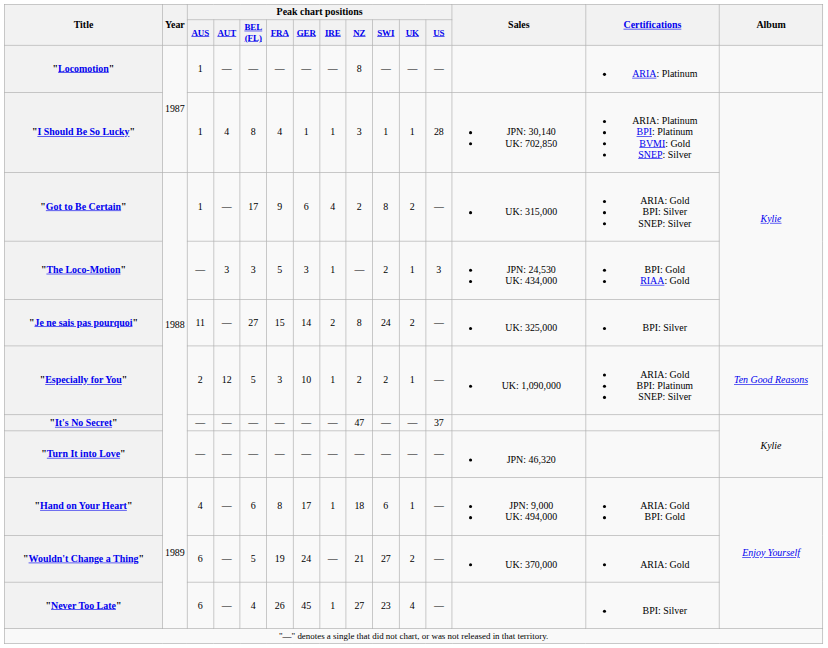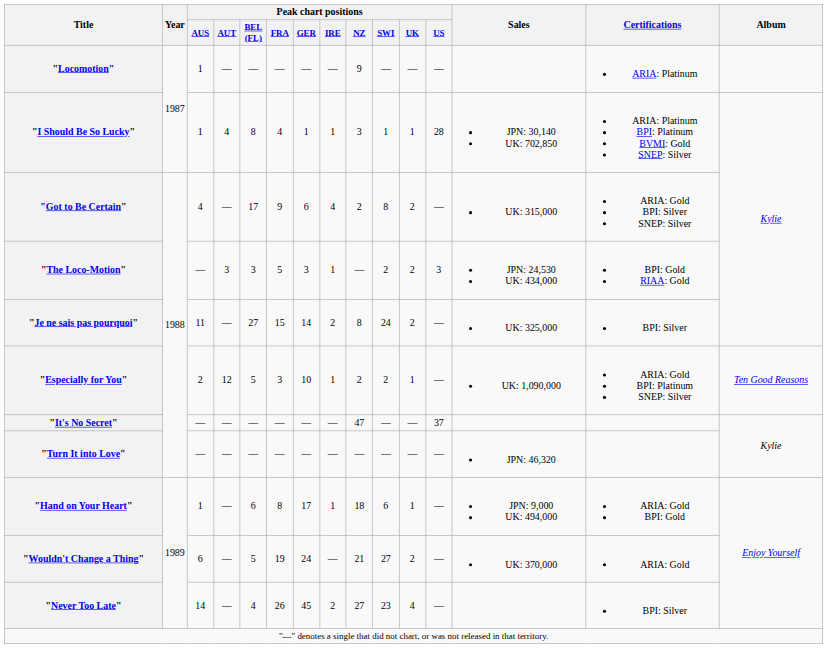"Locomotion" | Peak chart positions / NZ: 8 -> 9
"Got to Be Certain" | Peak chart positions / AUS: 1 -> 4
"The Loco-Motion" | Peak chart positions / UK: 1 -> 2
"Hand on Your Heart" | Peak chart positions / AUS: 4 -> 1
"Never Too Late" | Peak chart positions / AUS: 6 -> 14
"Never Too Late" | Peak chart positions / IRE: 1 -> 2
